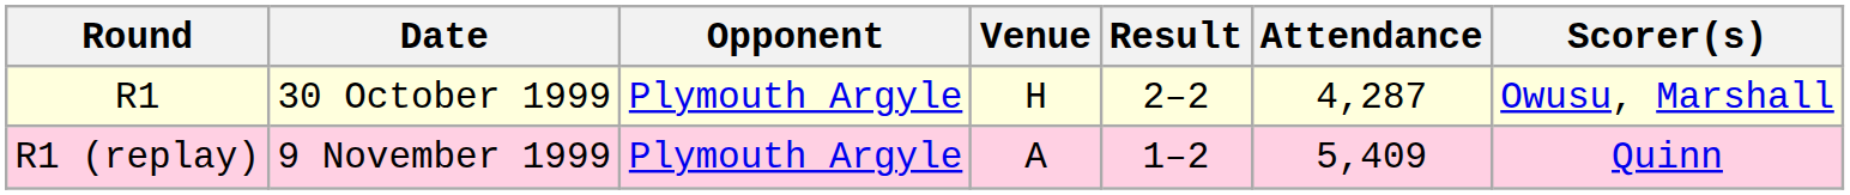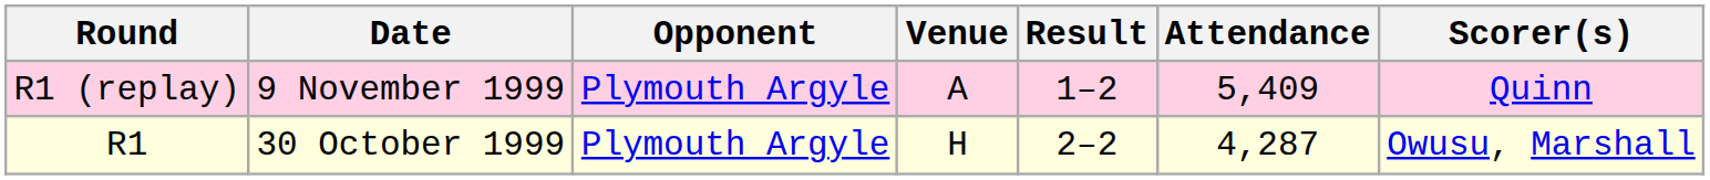rows swapped: R1 <-> R1 (replay)
